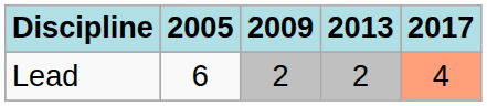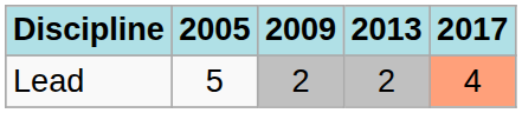Lead | 2005: 6 -> 5
